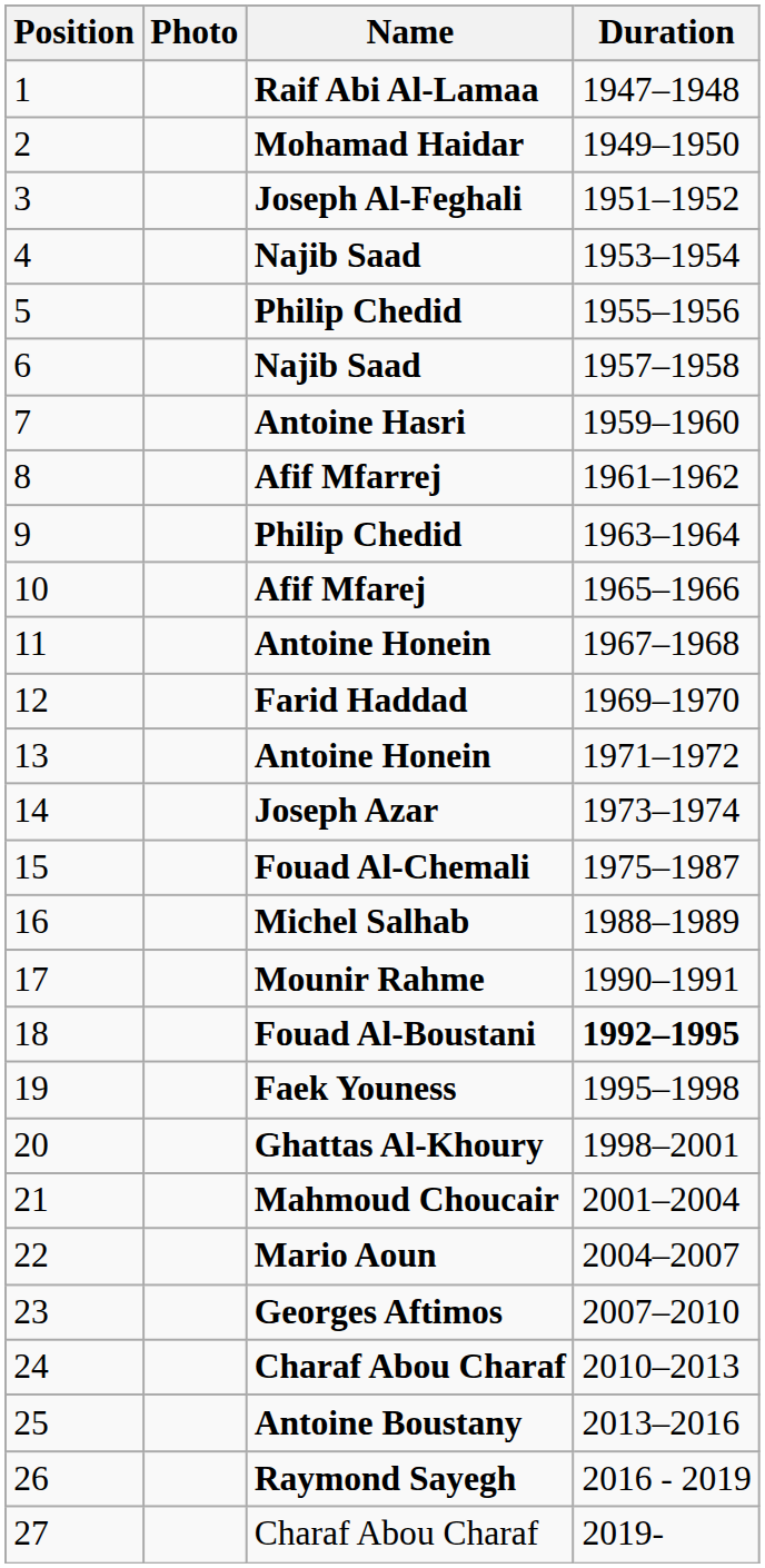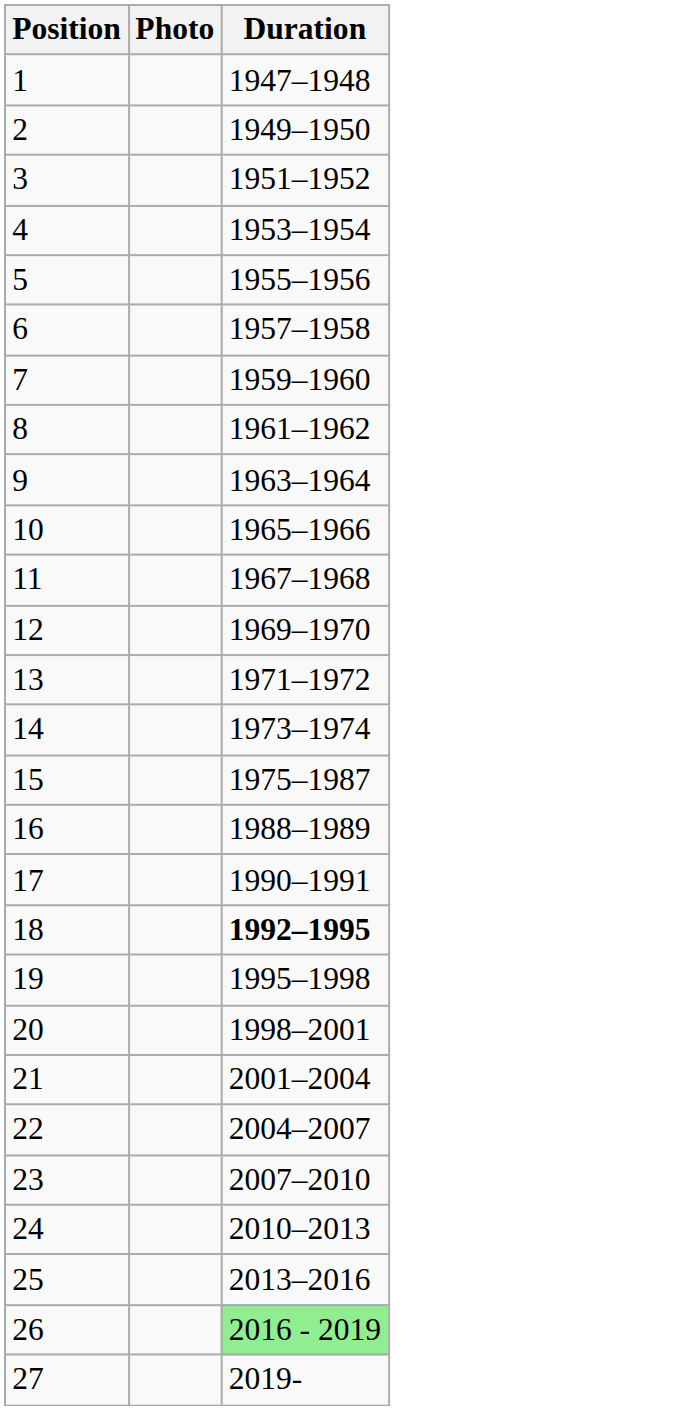- column: Name | Raif Abi Al-Lamaa | Mohamad Haidar | Joseph Al-Feghali | Najib Saad | Philip Chedid | Najib Saad | Antoine Hasri | Afif Mfarrej | Philip Chedid | Afif Mfarej | Antoine Honein | Farid Haddad | Antoine Honein | Joseph Azar | Fouad Al-Chemali | Michel Salhab | Mounir Rahme | Fouad Al-Boustani | Faek Youness | Ghattas Al-Khoury | Mahmoud Choucair | Mario Aoun | Georges Aftimos | Charaf Abou Charaf | Antoine Boustany | Raymond Sayegh | Charaf Abou Charaf
26 | Duration: no background -> lightgreen background
